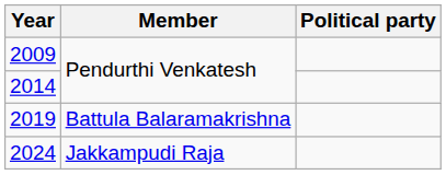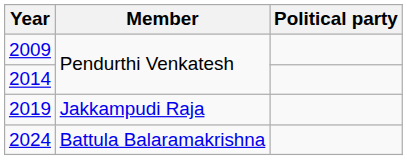2019 | Member: Battula Balaramakrishna -> Jakkampudi Raja
2024 | Member: Jakkampudi Raja -> Battula Balaramakrishna
